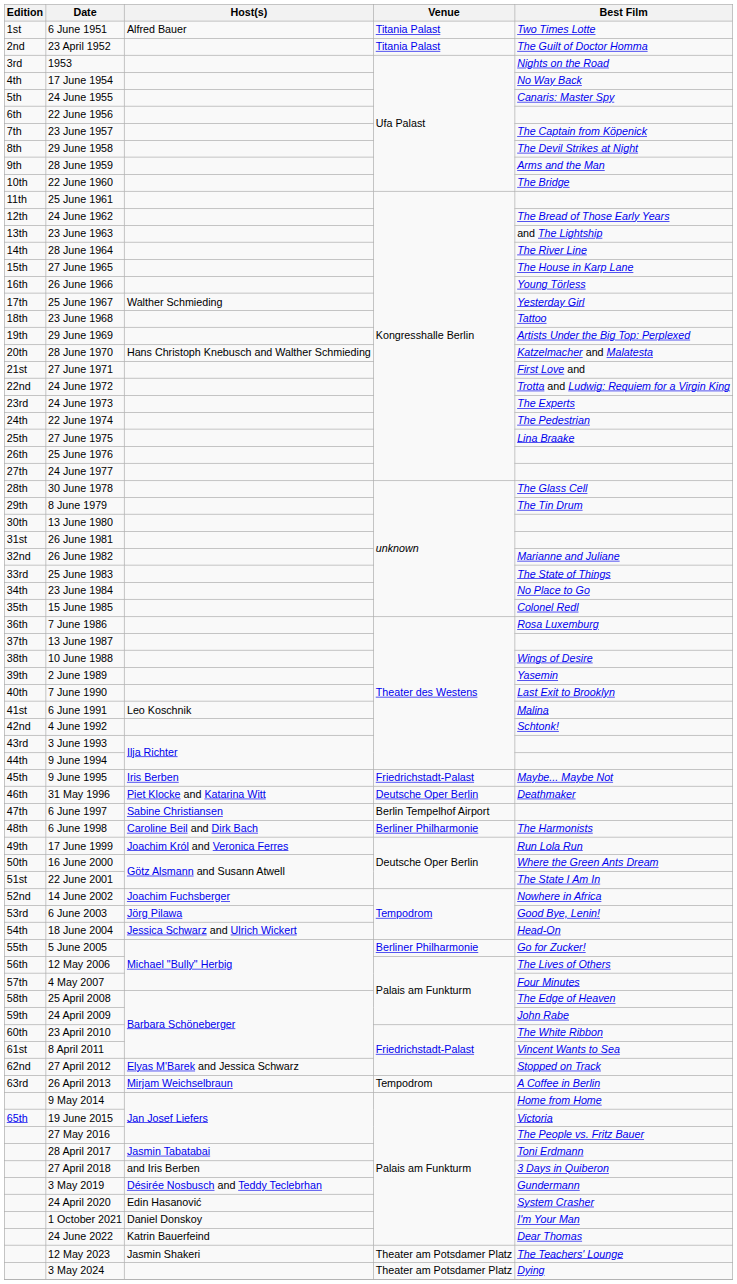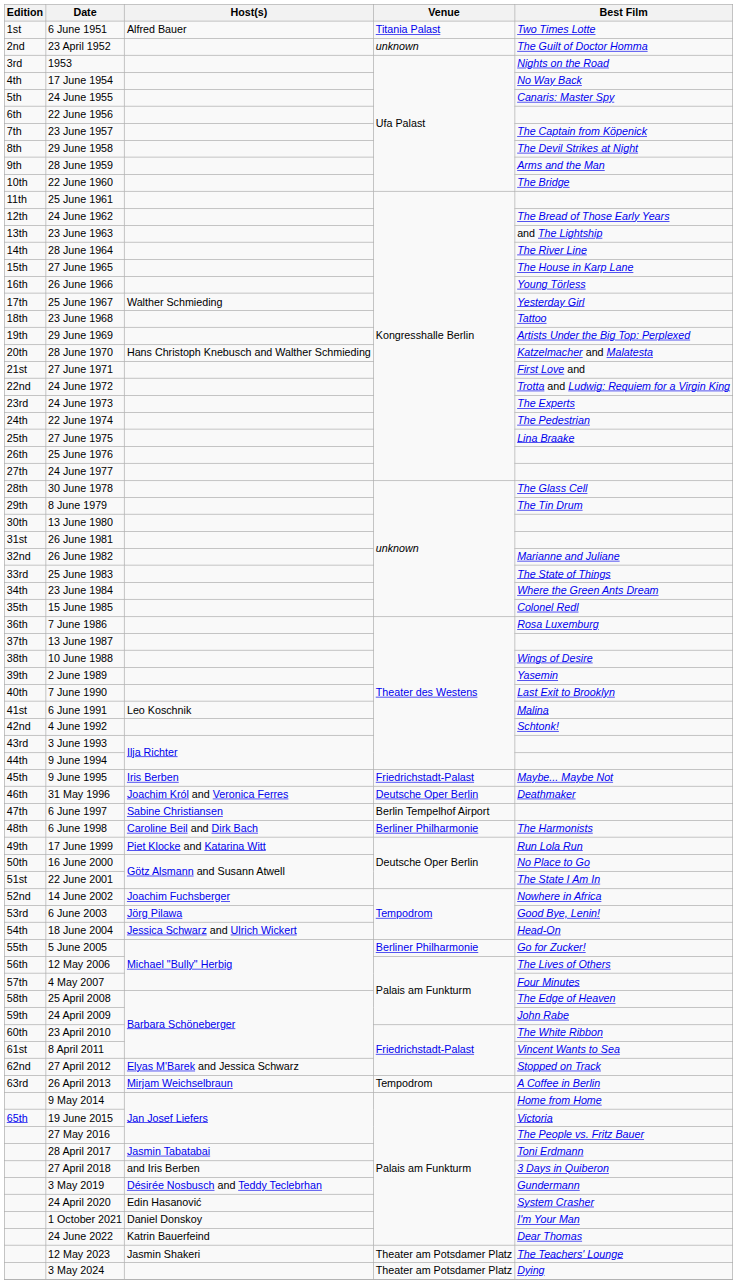23 April 1952 | Venue: Titania Palast -> unknown
23 June 1984 | Best Film: No Place to Go -> Where the Green Ants Dream
31 May 1996 | Host(s): Piet Klocke and Katarina Witt -> Joachim Król and Veronica Ferres
17 June 1999 | Host(s): Joachim Król and Veronica Ferres -> Piet Klocke and Katarina Witt
16 June 2000 | Best Film: Where the Green Ants Dream -> No Place to Go
